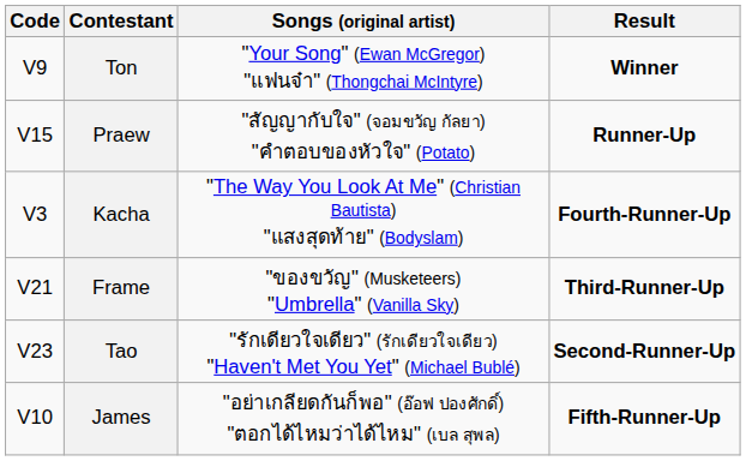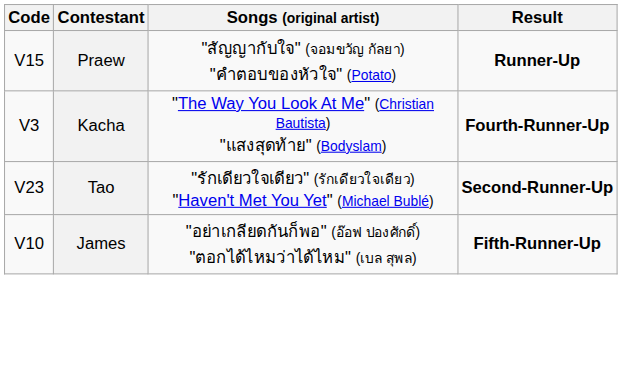- row: V9 | Ton | "Your Song" (Ewan McGregor) "แฟนจ๋า" (Thongchai McIntyre) | Winner
- row: V21 | Frame | "ของขวัญ" (Musketeers) "Umbrella" (Vanilla Sky) | Third-Runner-Up
